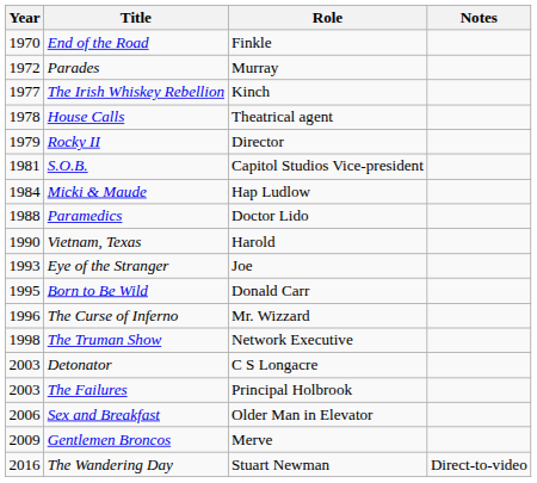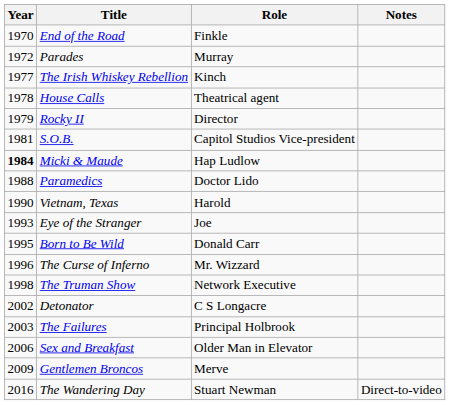Micki & Maude | Year: normal -> bold
Detonator | Year: 2003 -> 2002
